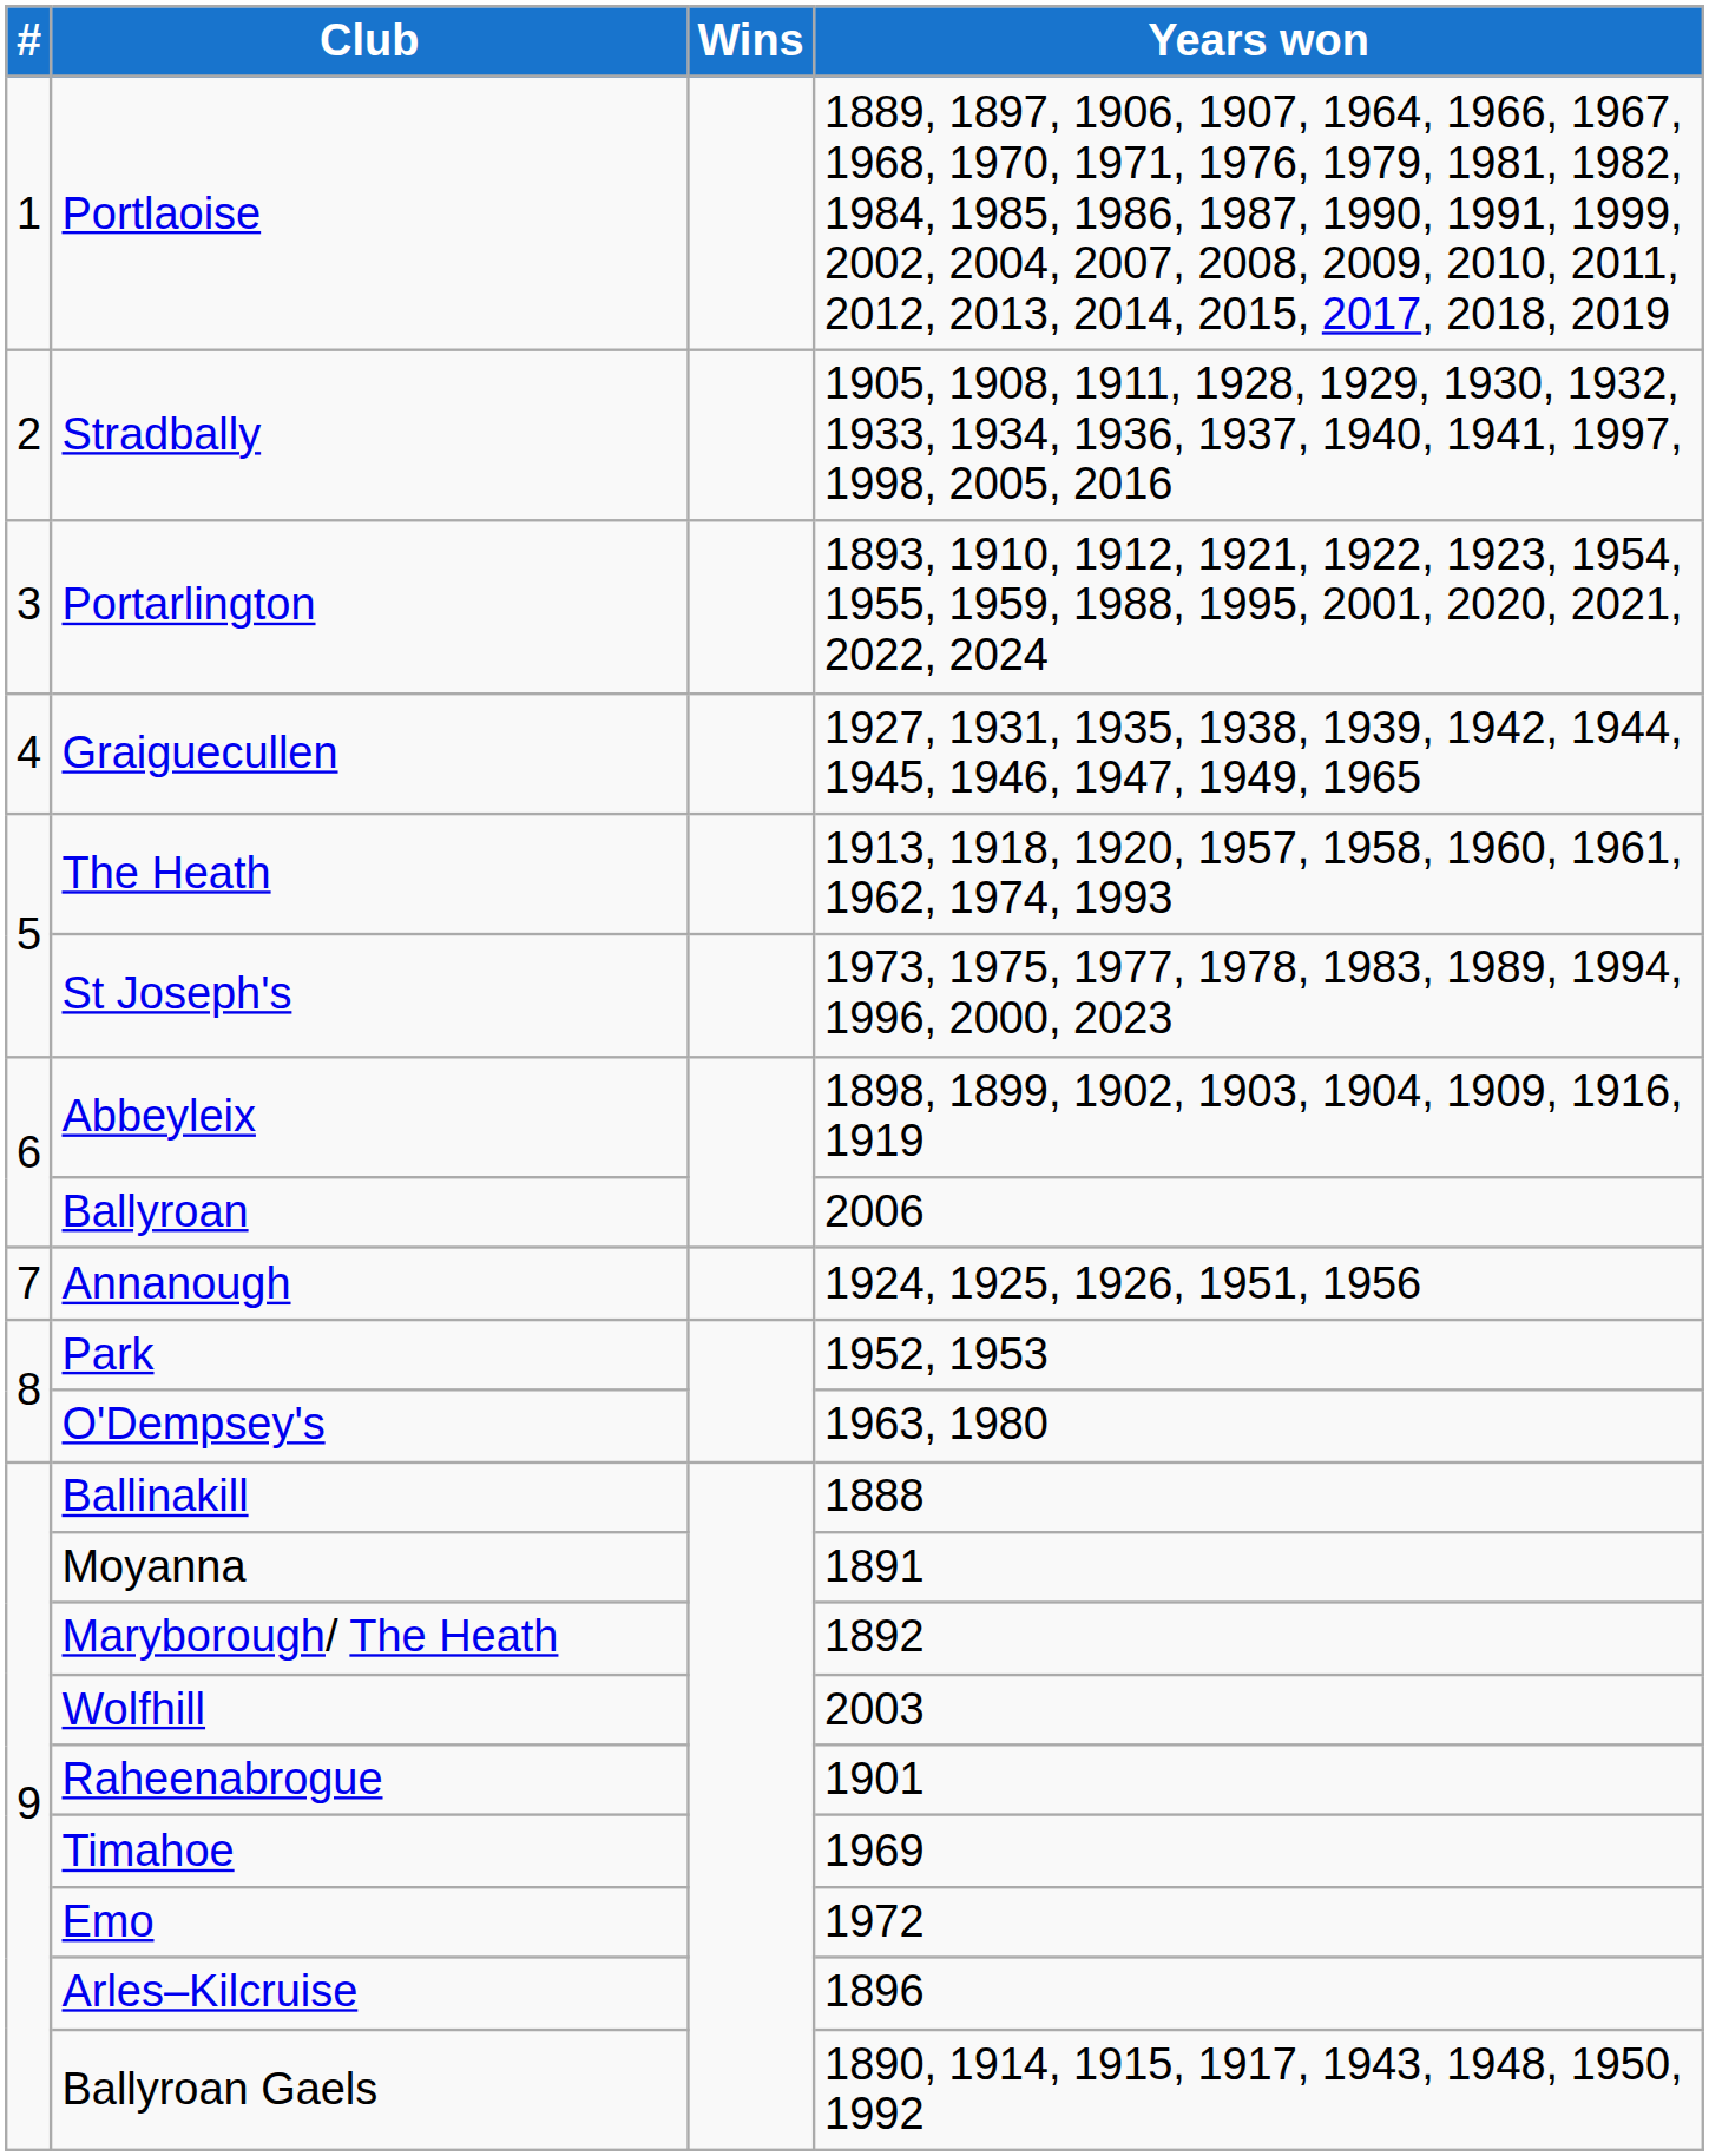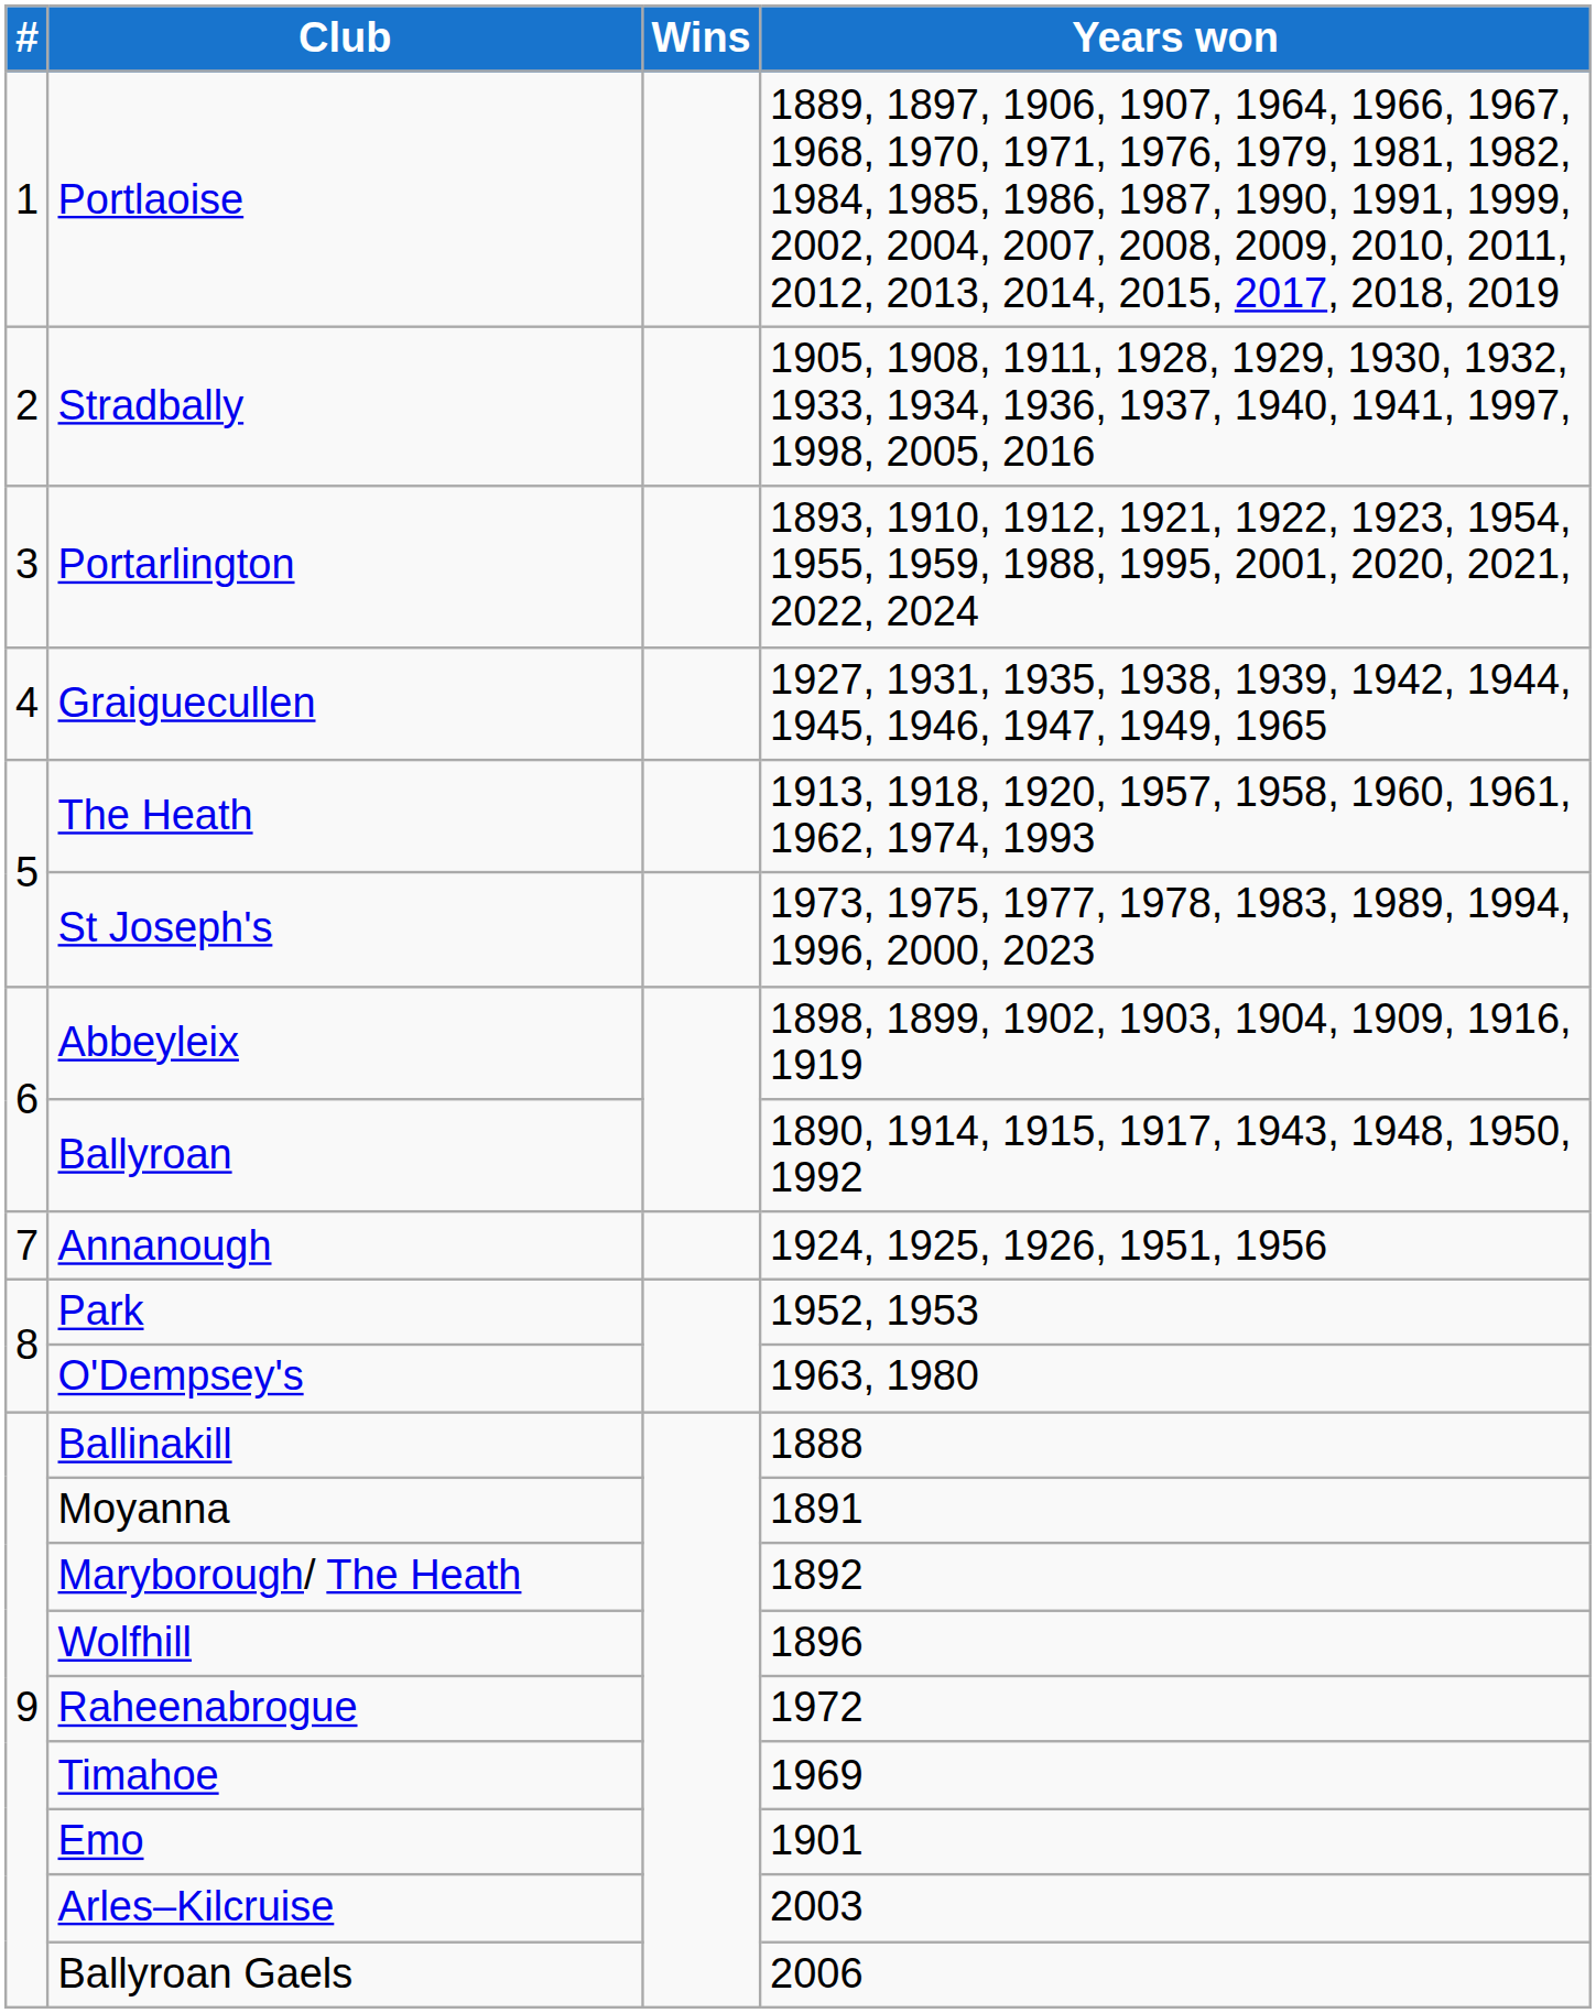Ballyroan | Years won: 2006 -> 1890, 1914, 1915, 1917, 1943, 1948, 1950, 1992
Wolfhill | Years won: 2003 -> 1896
Raheenabrogue | Years won: 1901 -> 1972
Emo | Years won: 1972 -> 1901
Arles–Kilcruise | Years won: 1896 -> 2003
Ballyroan Gaels | Years won: 1890, 1914, 1915, 1917, 1943, 1948, 1950, 1992 -> 2006
